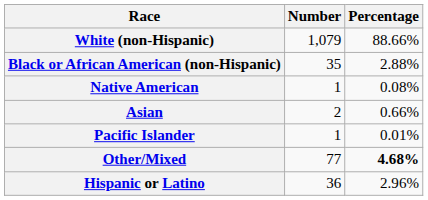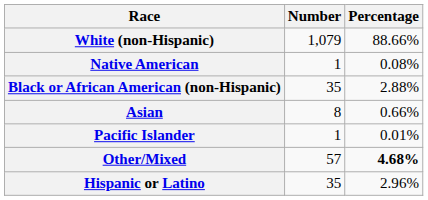rows swapped: Black or African American (non-Hispanic) <-> Native American
Asian | Number: 2 -> 8
Other/Mixed | Number: 77 -> 57
Hispanic or Latino | Number: 36 -> 35
